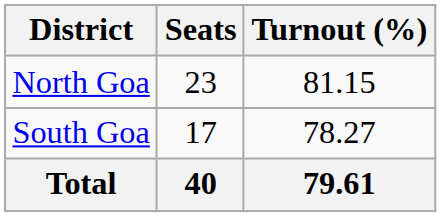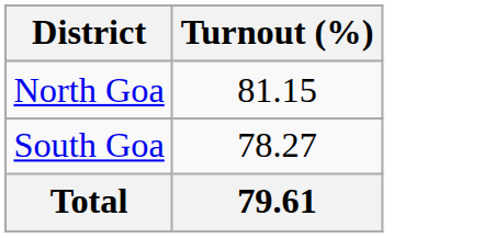- column: Seats | 23 | 17 | 40
